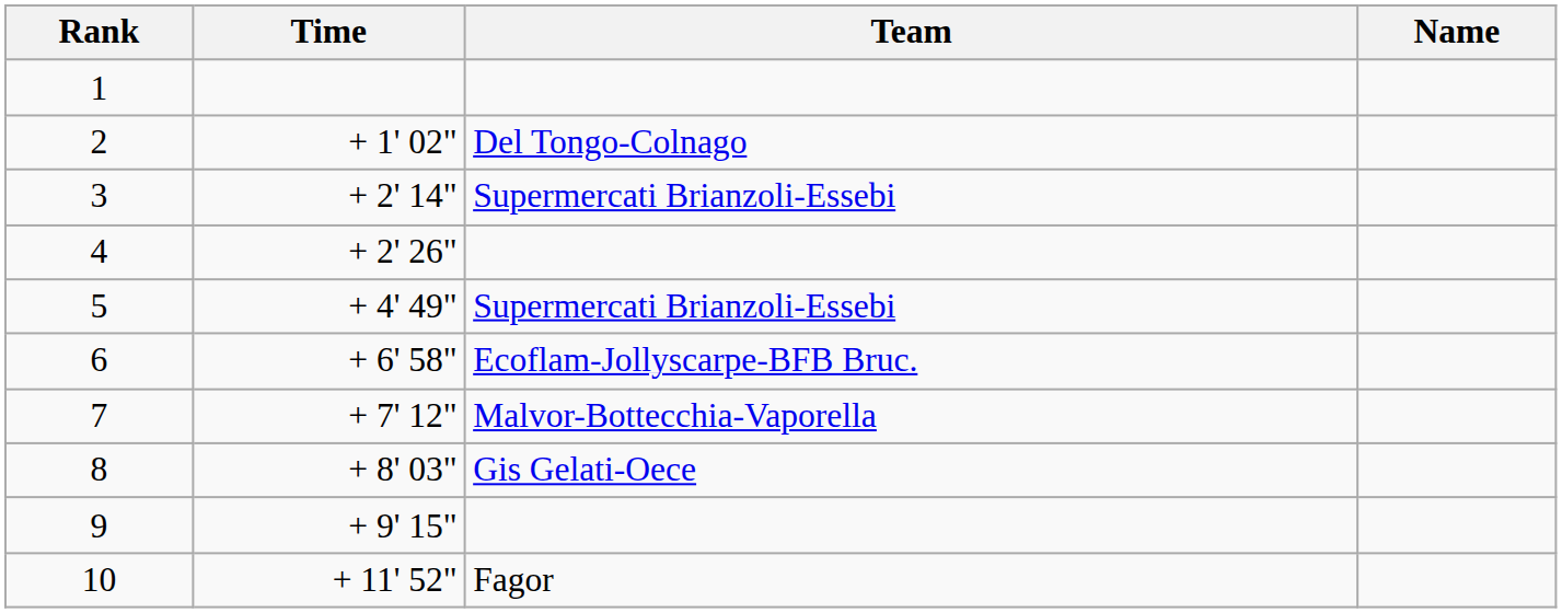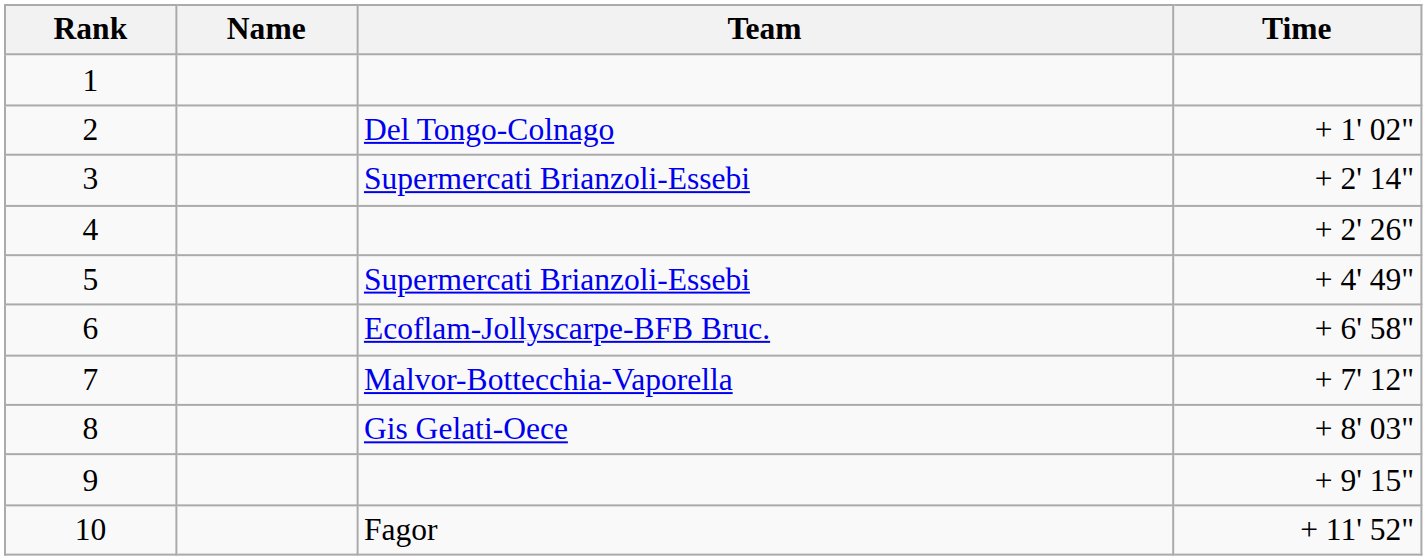columns swapped: Name <-> Time
